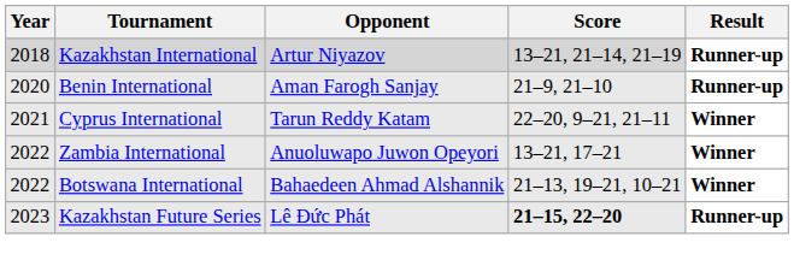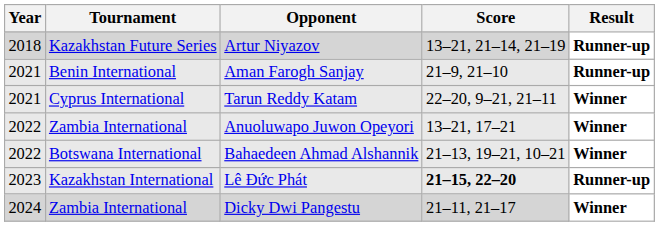Artur Niyazov | Tournament: Kazakhstan International -> Kazakhstan Future Series
Aman Farogh Sanjay | Year: 2020 -> 2021
Lê Đức Phát | Tournament: Kazakhstan Future Series -> Kazakhstan International
+ row: 2024 | Zambia International | Dicky Dwi Pangestu | 21–11, 21–17 | Winner
